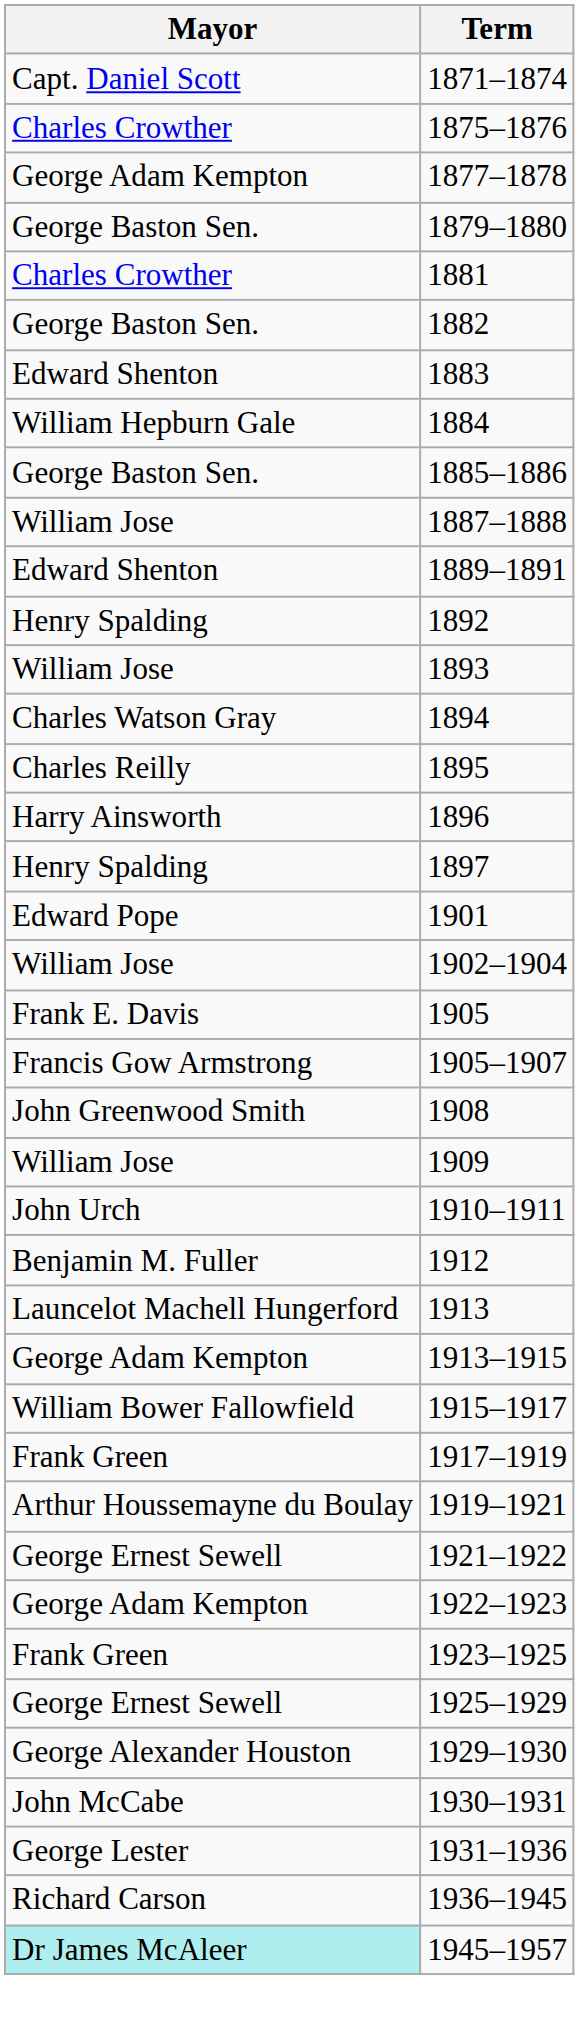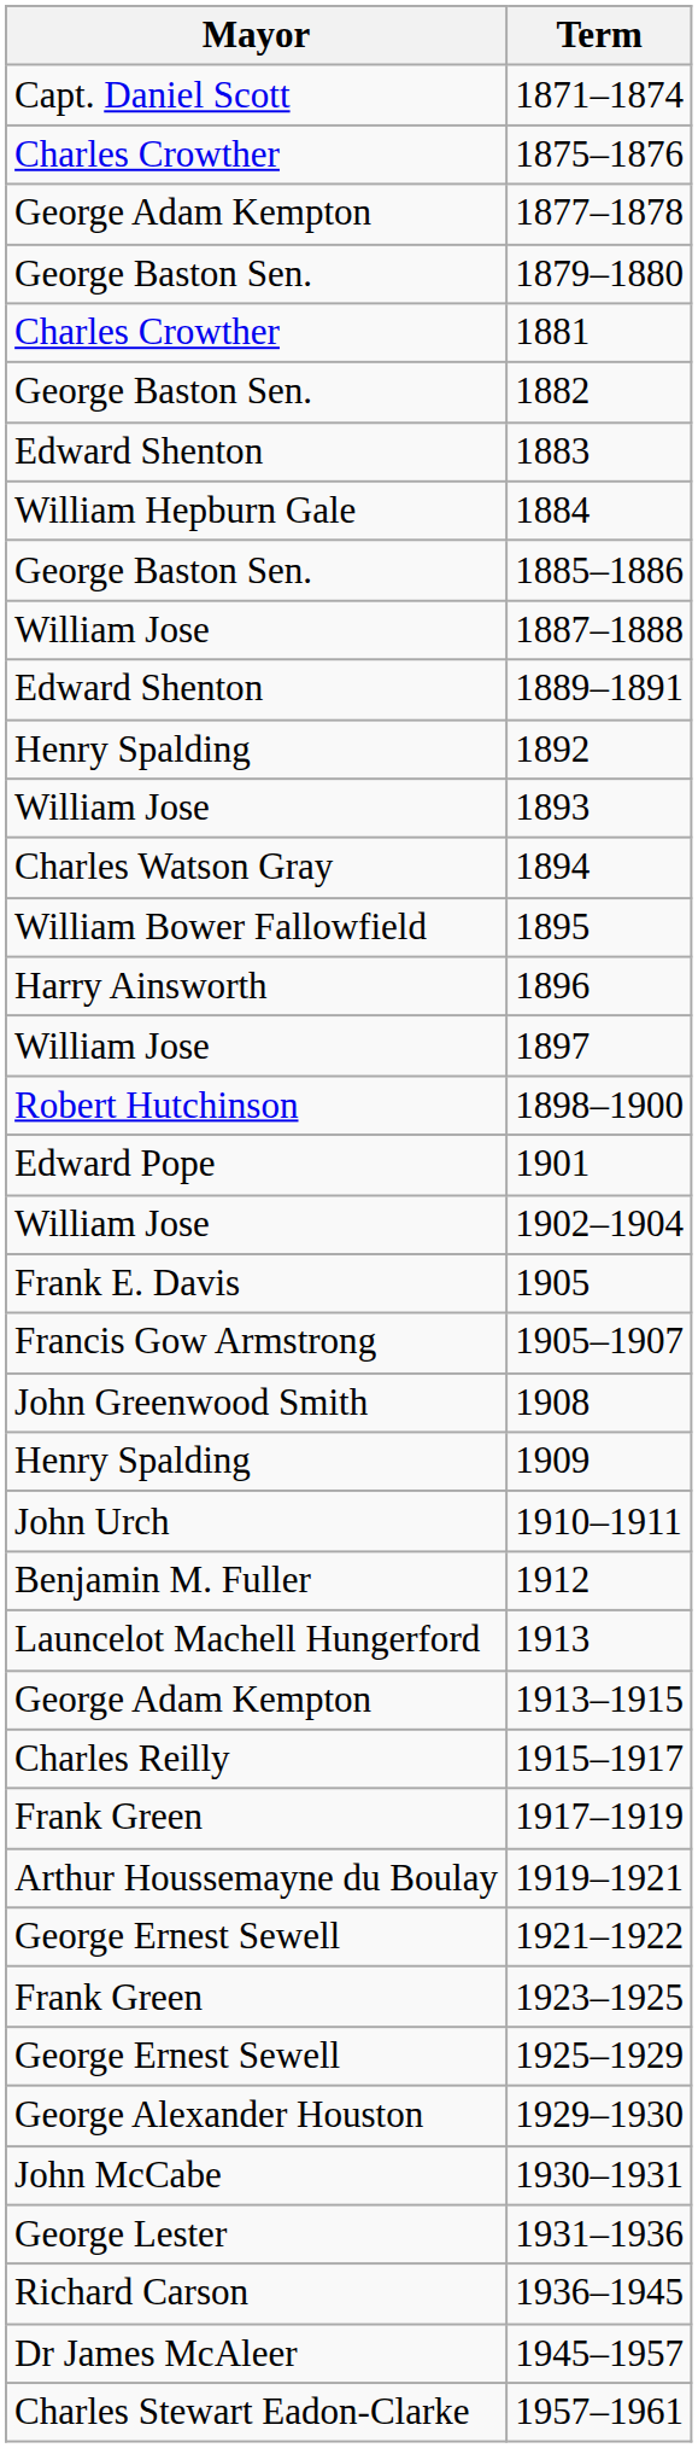1895 | Mayor: Charles Reilly -> William Bower Fallowfield
1897 | Mayor: Henry Spalding -> William Jose
+ row: Robert Hutchinson | 1898–1900
1909 | Mayor: William Jose -> Henry Spalding
1915–1917 | Mayor: William Bower Fallowfield -> Charles Reilly
- row: George Adam Kempton | 1922–1923
1945–1957 | Mayor: paleturquoise background -> no background
+ row: Charles Stewart Eadon-Clarke | 1957–1961
